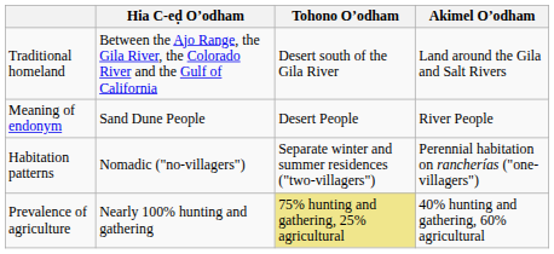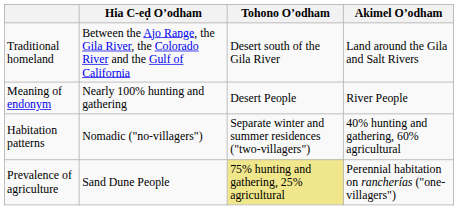Meaning of endonym | Hia C-eḍ Oʼodham: Sand Dune People -> Nearly 100% hunting and gathering
Habitation patterns | Akimel Oʼodham: Perennial habitation on rancherías ("one-villagers") -> 40% hunting and gathering, 60% agricultural
Prevalence of agriculture | Hia C-eḍ Oʼodham: Nearly 100% hunting and gathering -> Sand Dune People
Prevalence of agriculture | Akimel Oʼodham: 40% hunting and gathering, 60% agricultural -> Perennial habitation on rancherías ("one-villagers")
